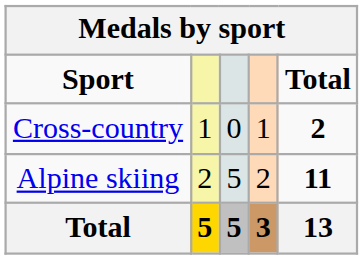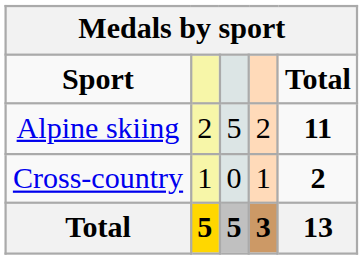rows swapped: Alpine skiing <-> Cross-country
